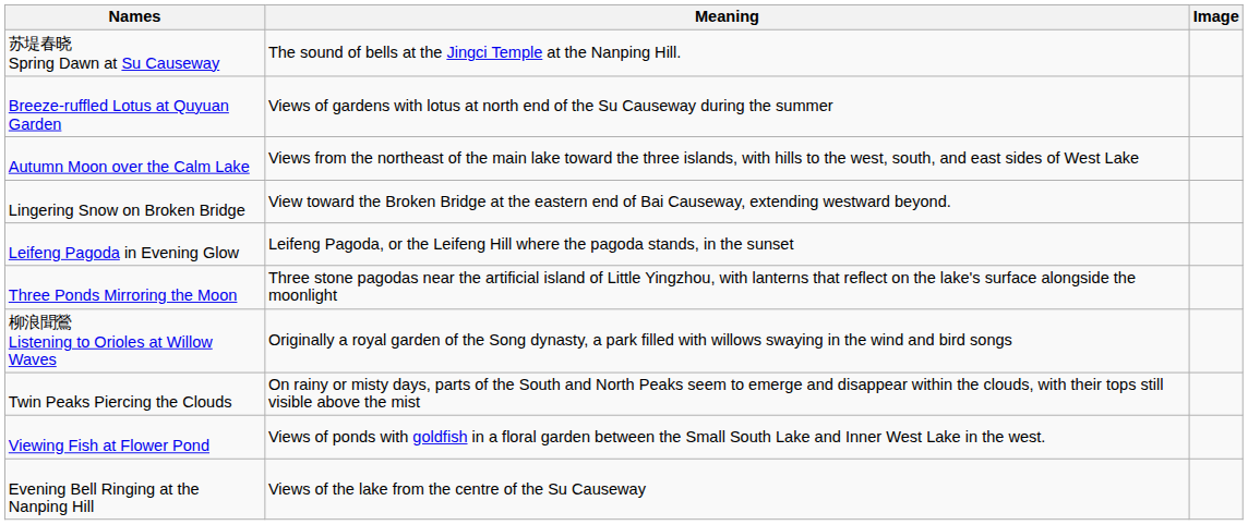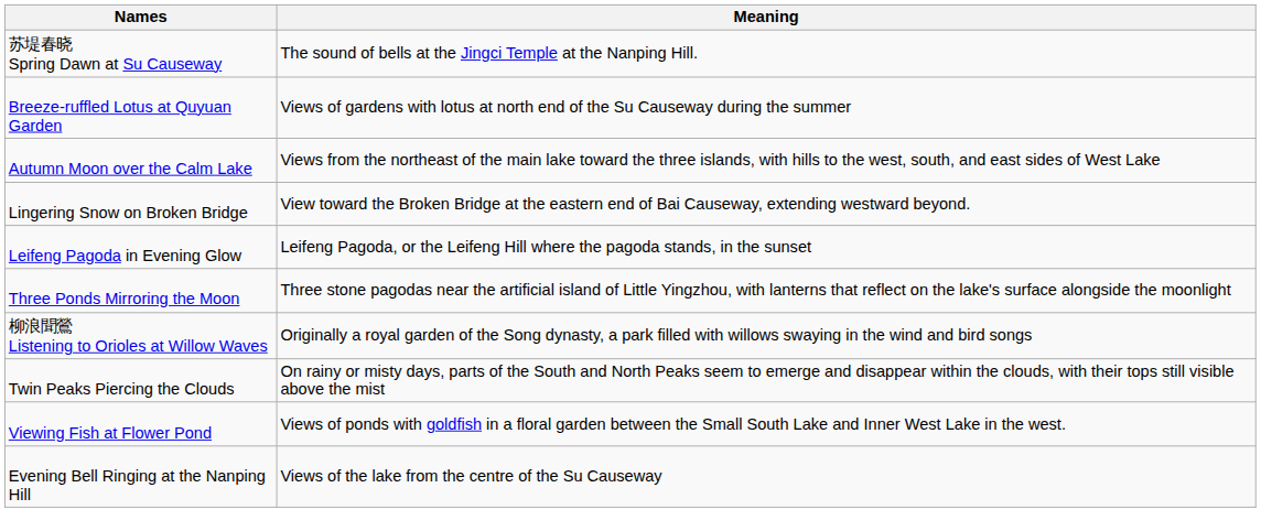- column: Image
